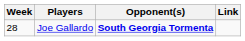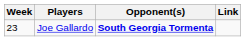Joe Gallardo | Week: 28 -> 23
